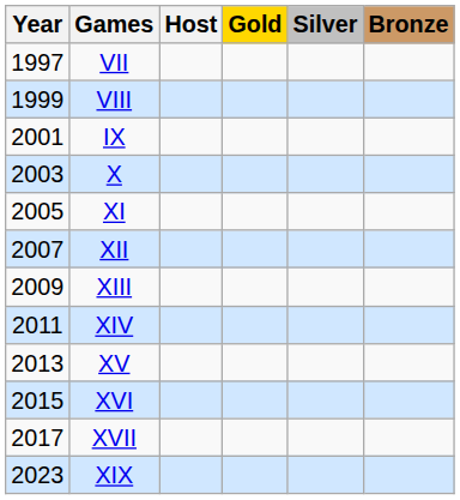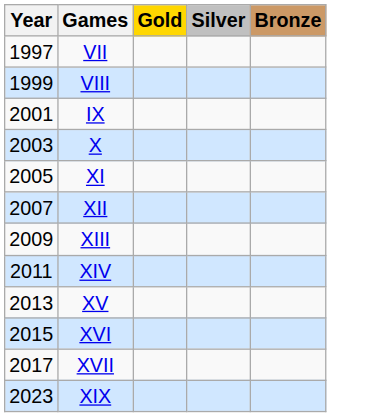- column: Host
